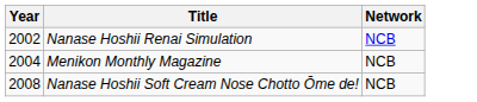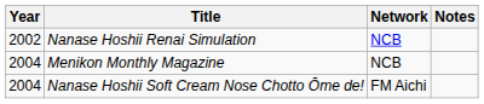+ column: Notes
Nanase Hoshii Soft Cream Nose Chotto Ōme de! | Year: 2008 -> 2004
Nanase Hoshii Soft Cream Nose Chotto Ōme de! | Network: NCB -> FM Aichi
